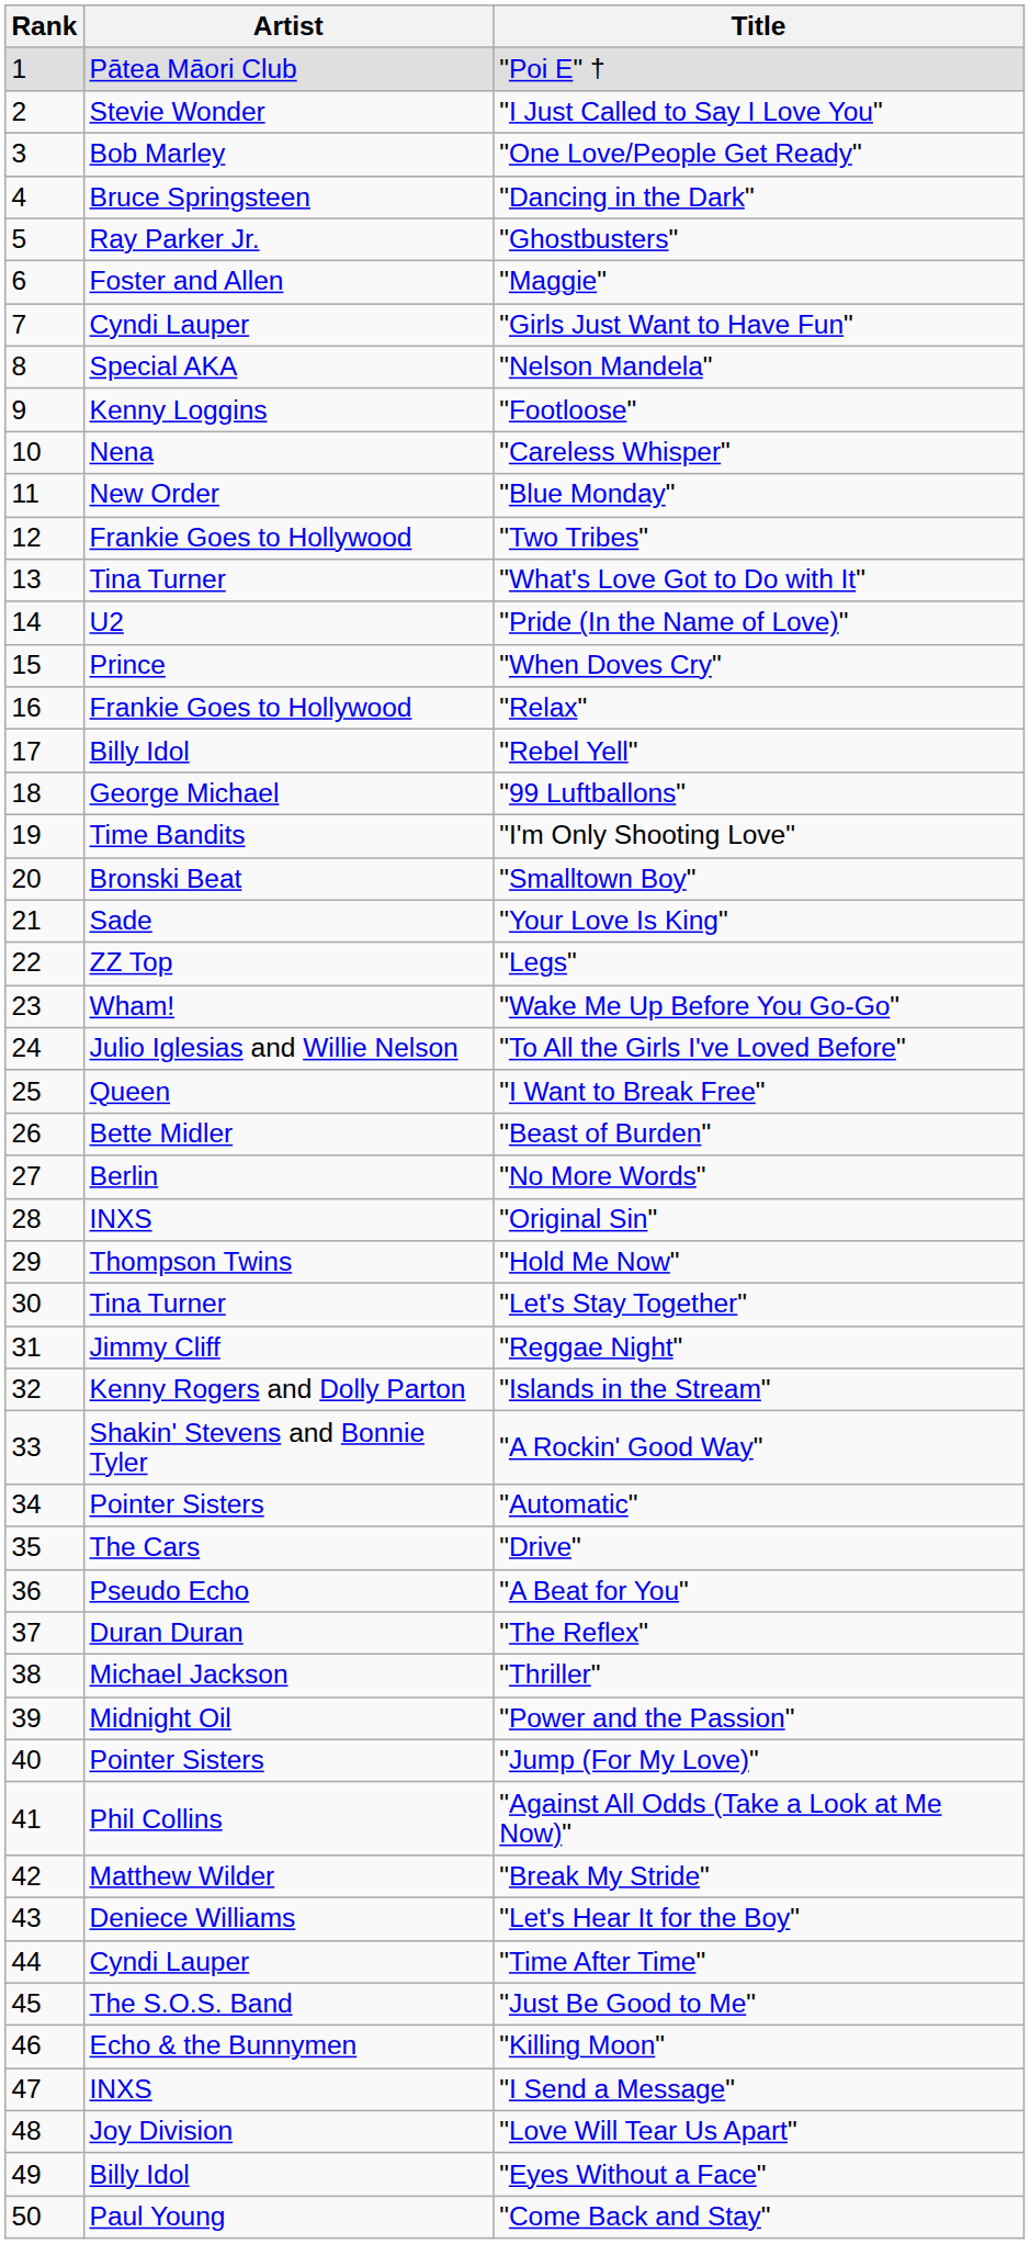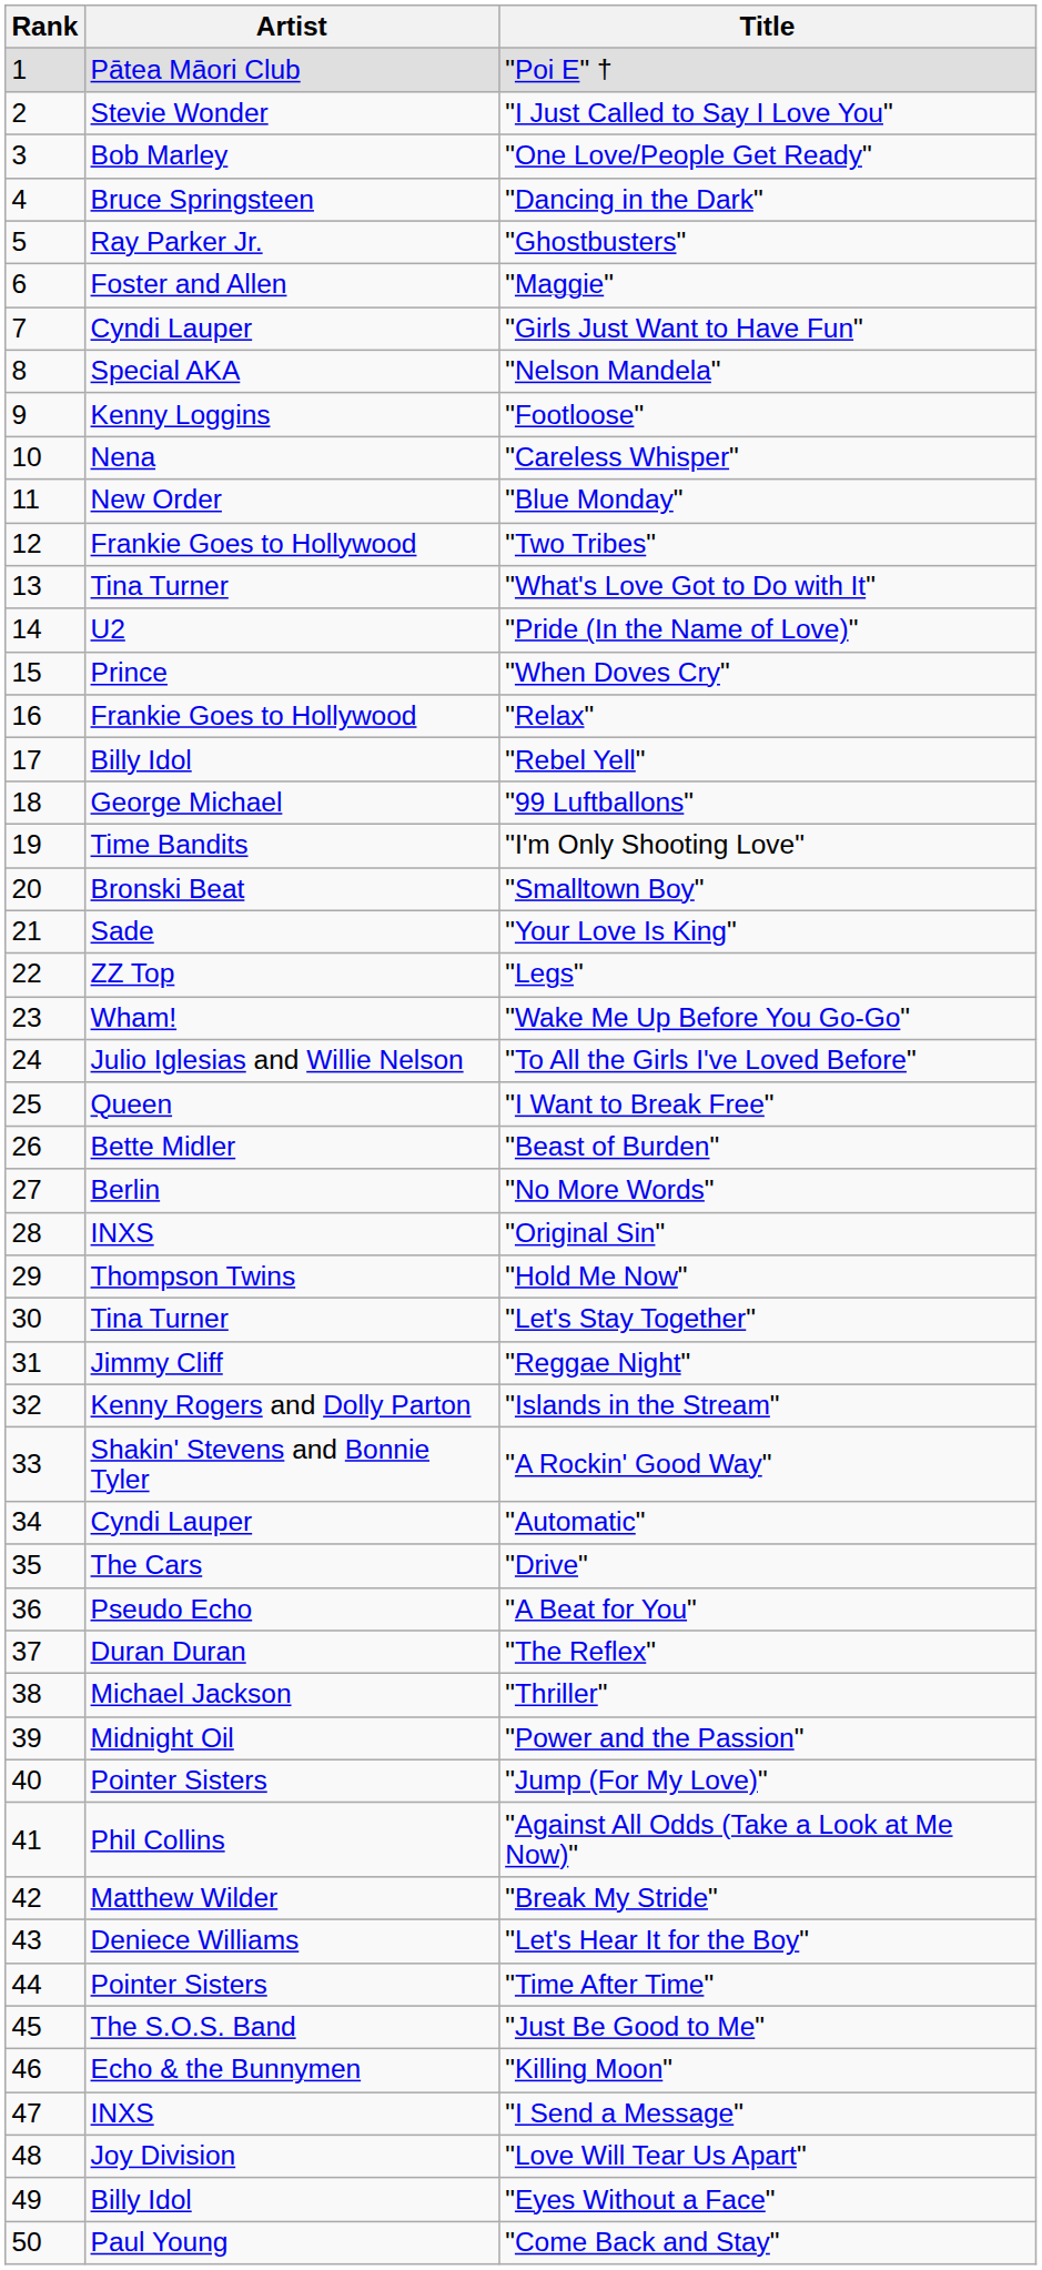"Automatic" | Artist: Pointer Sisters -> Cyndi Lauper
"Time After Time" | Artist: Cyndi Lauper -> Pointer Sisters
